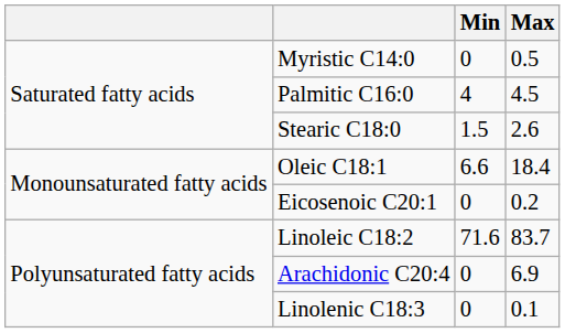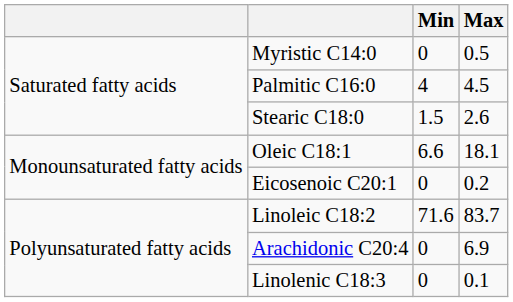Oleic C18:1 | Max: 18.4 -> 18.1
